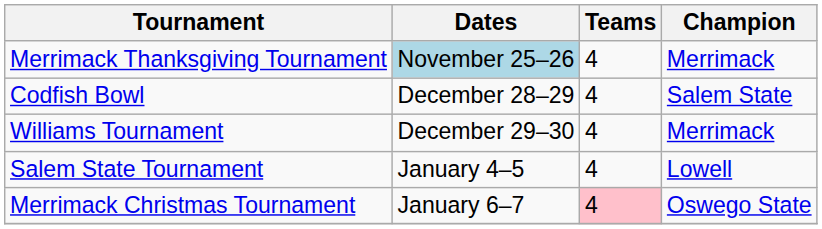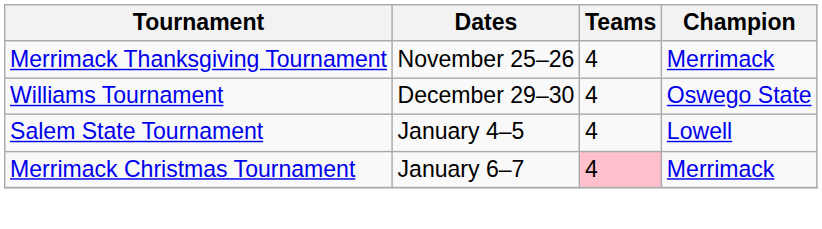Merrimack Thanksgiving Tournament | Dates: lightblue background -> no background
- row: Codfish Bowl | December 28–29 | 4 | Salem State
Williams Tournament | Champion: Merrimack -> Oswego State
Merrimack Christmas Tournament | Champion: Oswego State -> Merrimack
